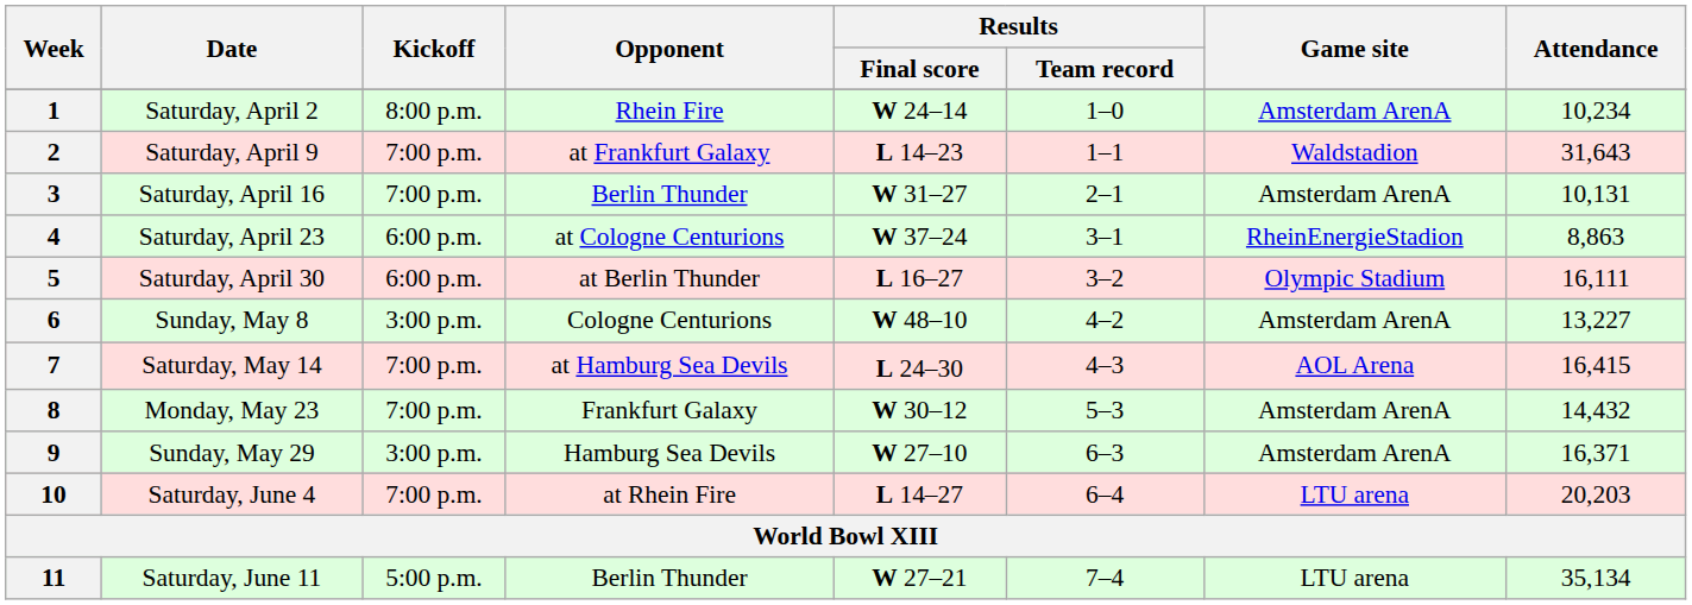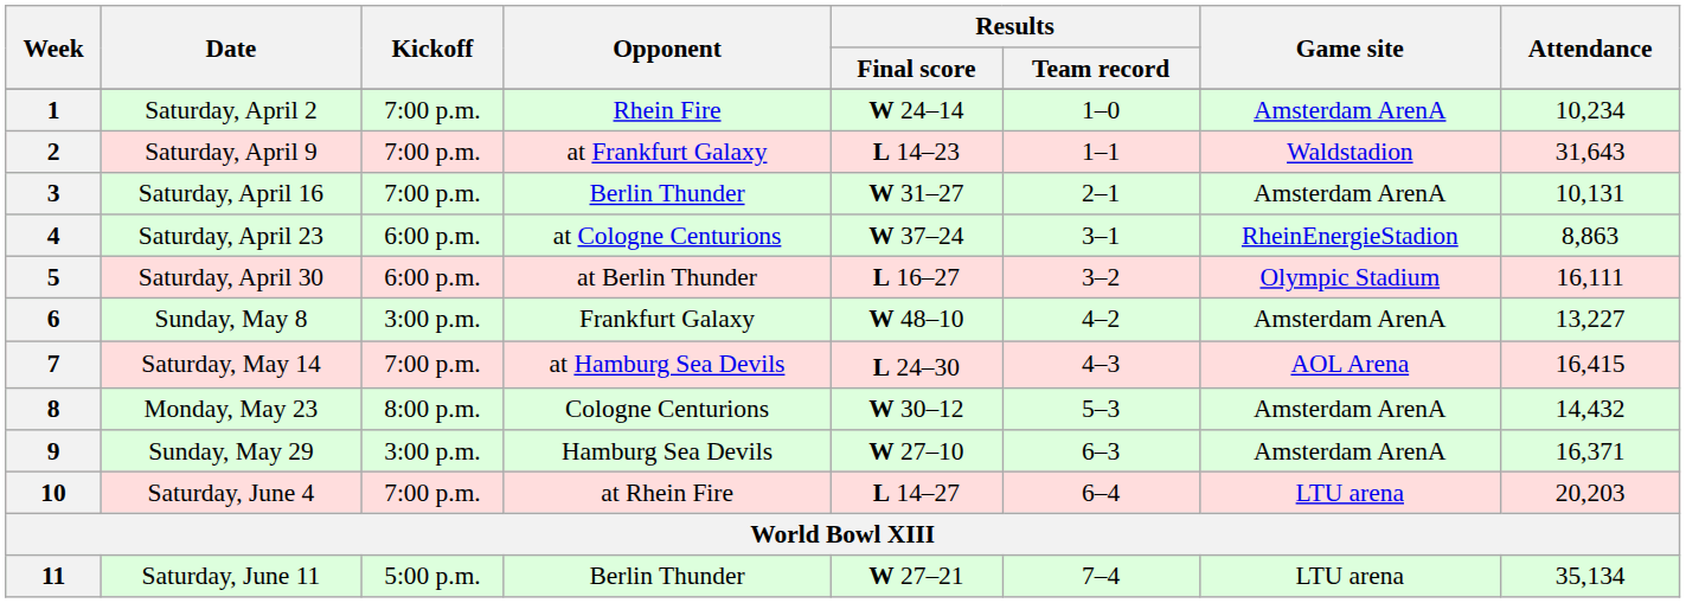1 | Kickoff: 8:00 p.m. -> 7:00 p.m.
6 | Opponent: Cologne Centurions -> Frankfurt Galaxy
8 | Kickoff: 7:00 p.m. -> 8:00 p.m.
8 | Opponent: Frankfurt Galaxy -> Cologne Centurions
